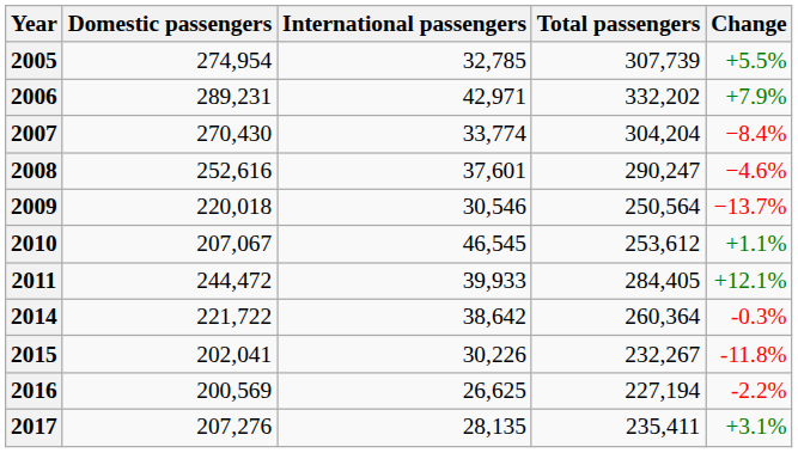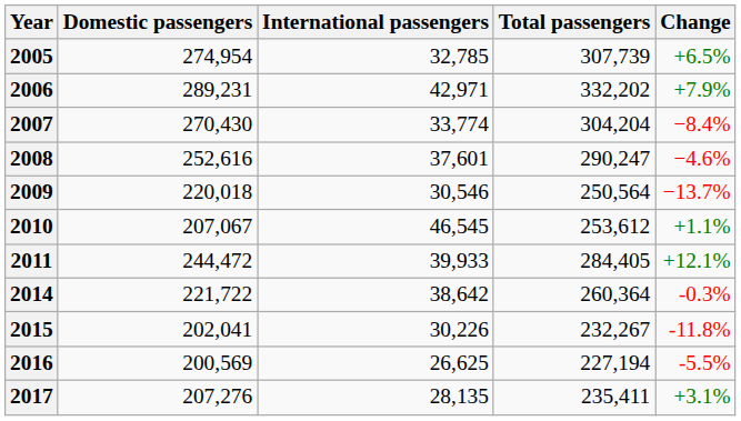2005 | Change: +5.5% -> +6.5%
2016 | Change: -2.2% -> -5.5%
